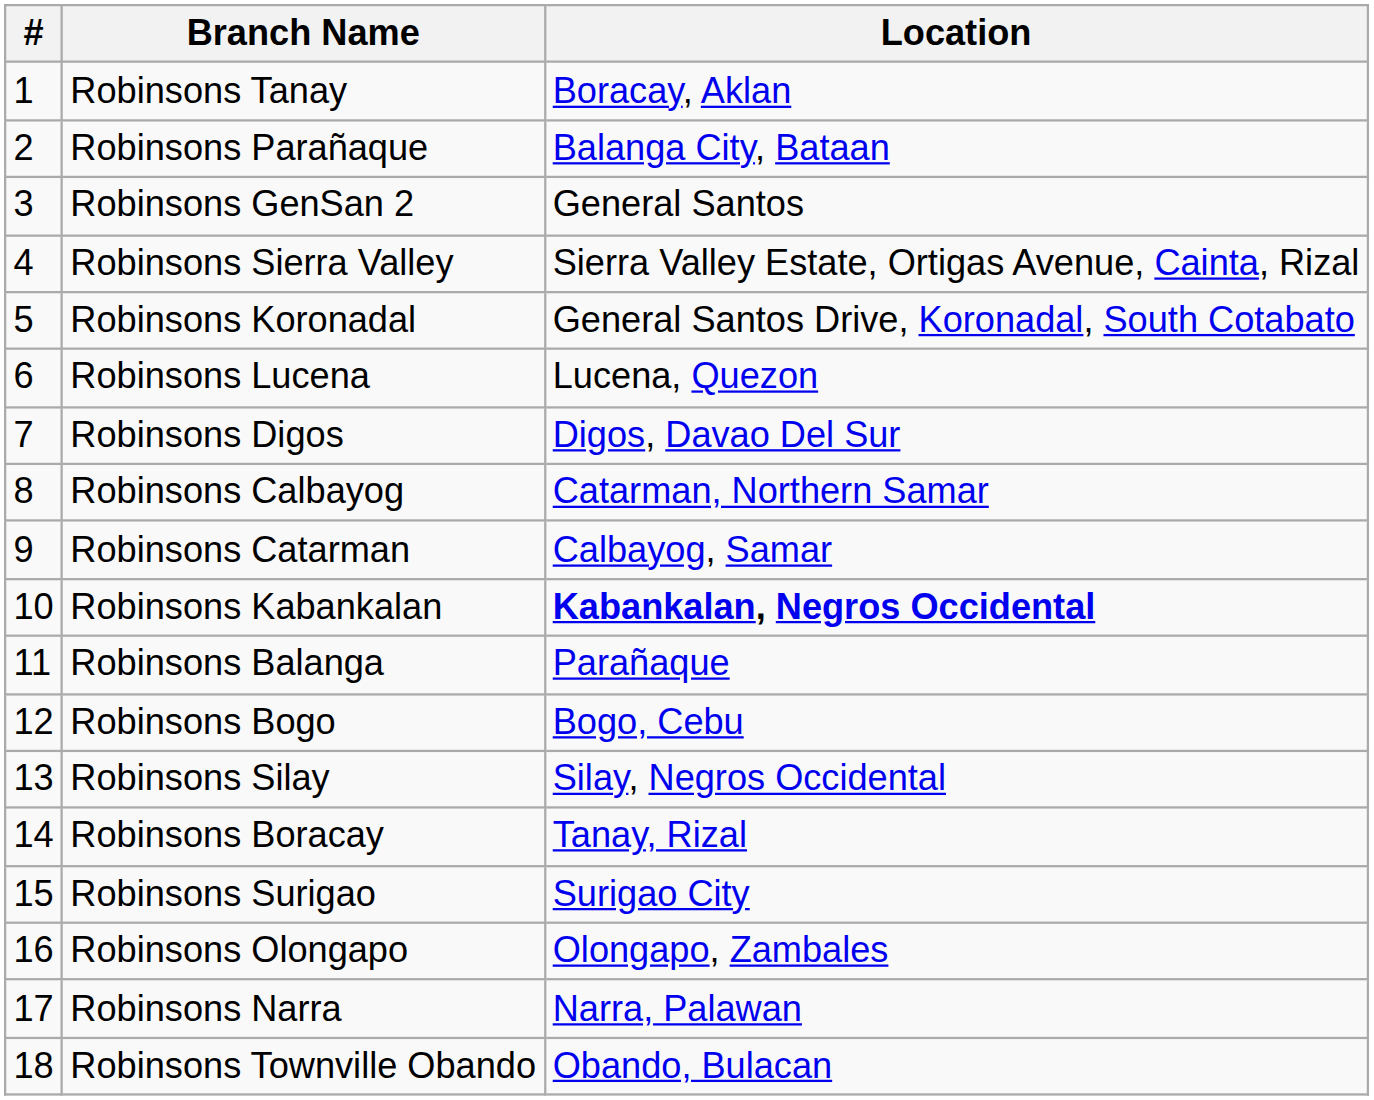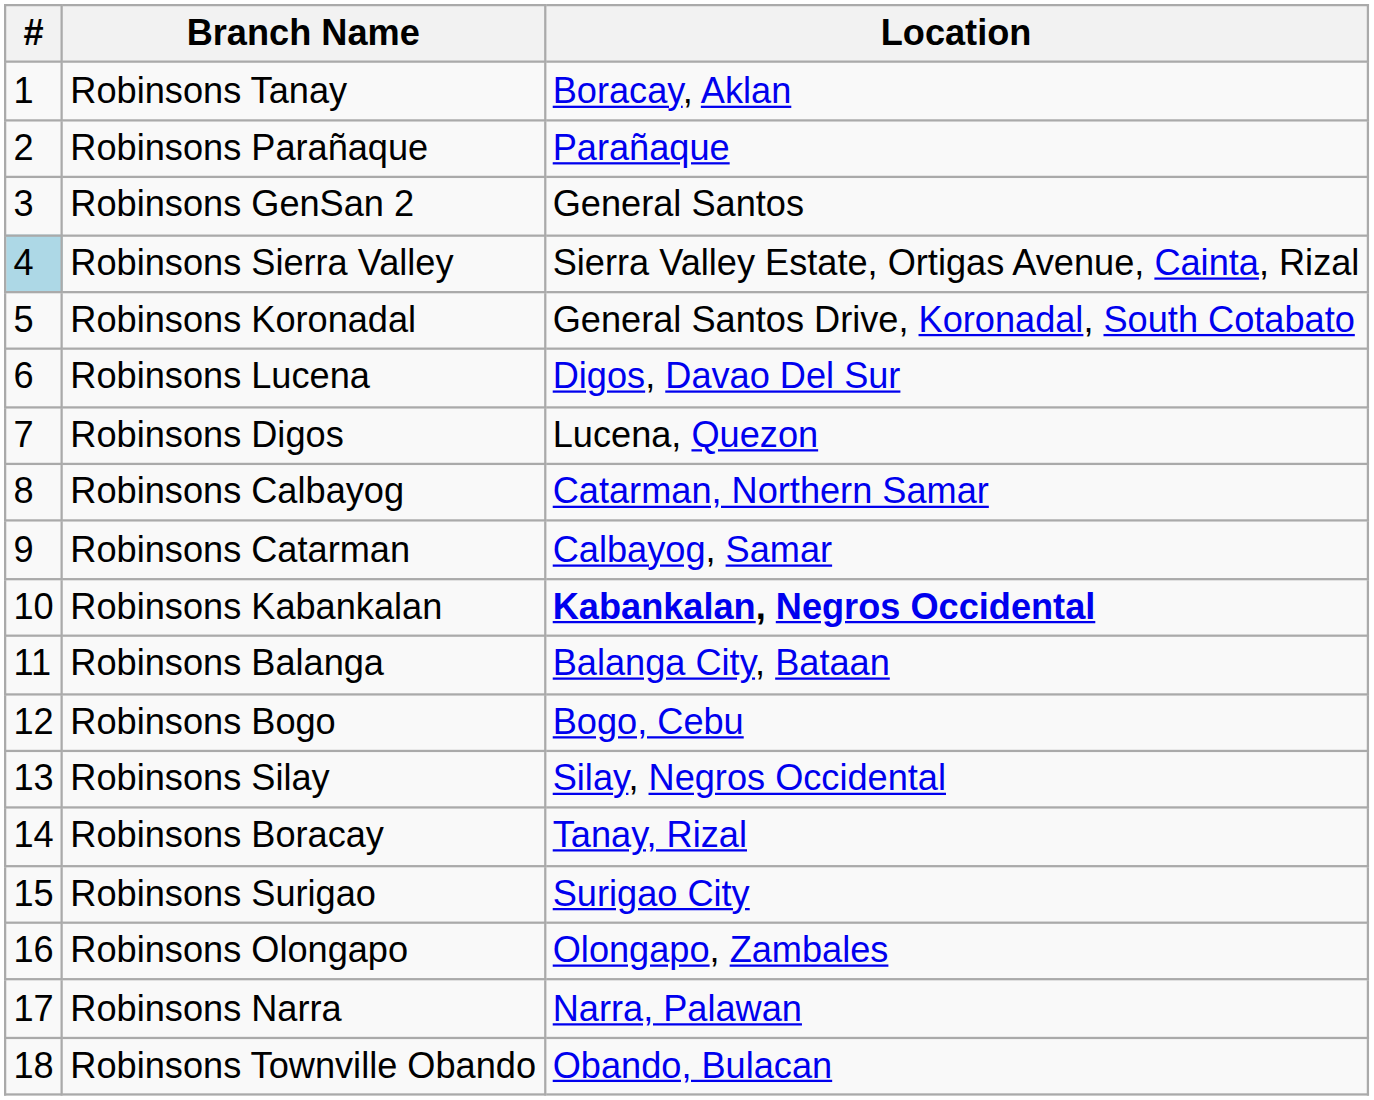Robinsons Parañaque | Location: Balanga City, Bataan -> Parañaque
Robinsons Sierra Valley | #: no background -> lightblue background
Robinsons Lucena | Location: Lucena, Quezon -> Digos, Davao Del Sur
Robinsons Digos | Location: Digos, Davao Del Sur -> Lucena, Quezon
Robinsons Balanga | Location: Parañaque -> Balanga City, Bataan
